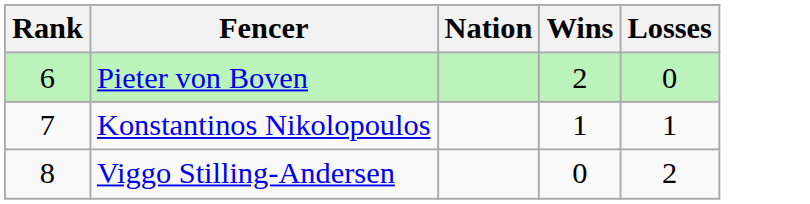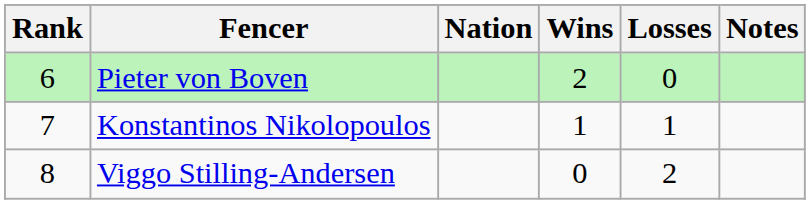+ column: Notes
